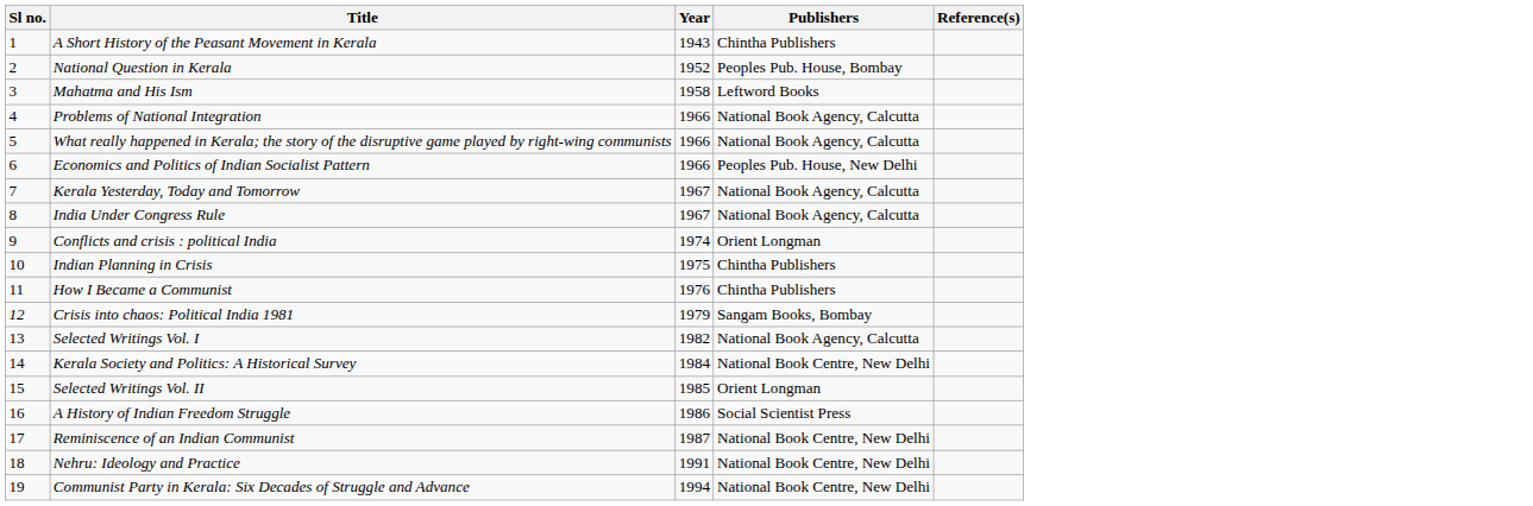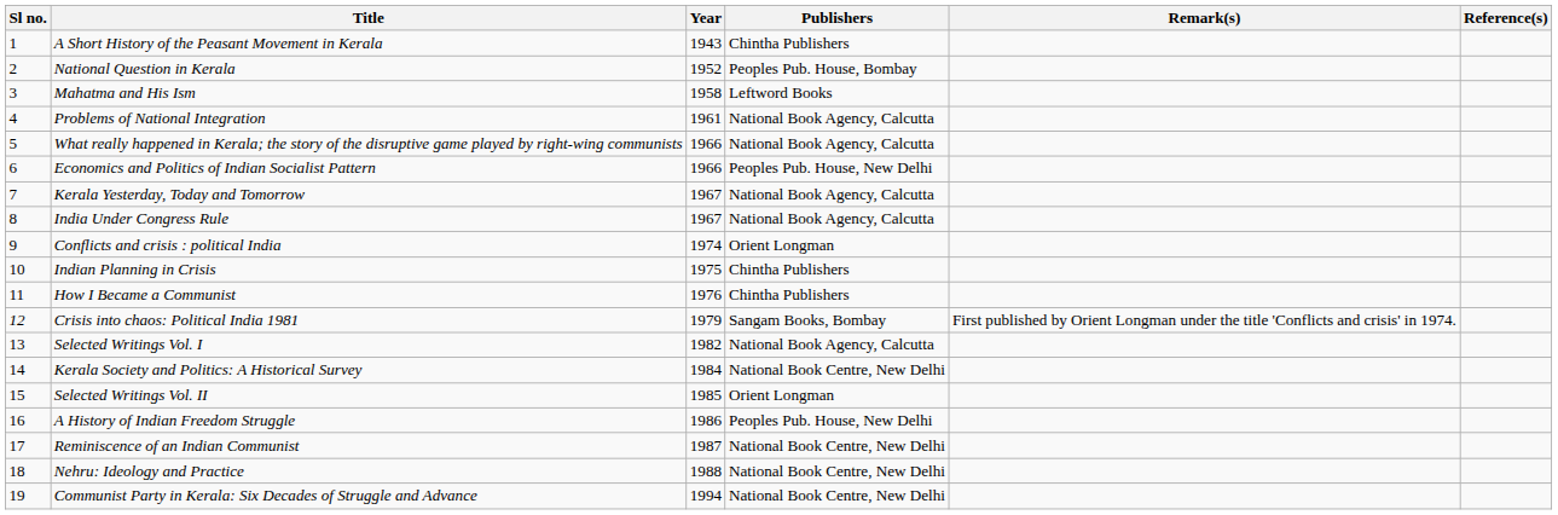+ column: Remark(s) | First published by Orient Longman under the title 'Conflicts and crisis' in 1974.
Problems of National Integration | Year: 1966 -> 1961
A History of Indian Freedom Struggle | Publishers: Social Scientist Press -> Peoples Pub. House, New Delhi
Nehru: Ideology and Practice | Year: 1991 -> 1988
